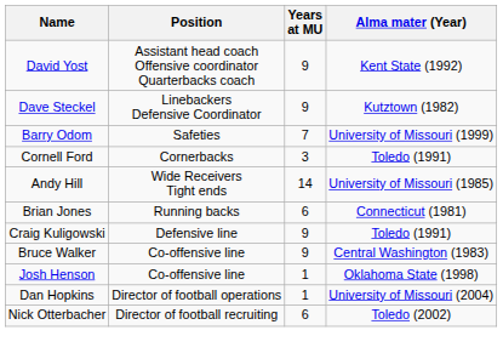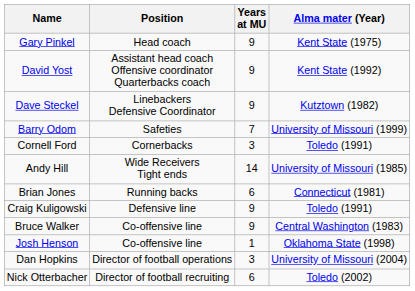+ row: Gary Pinkel | Head coach | 9 | Kent State (1975)
Dan Hopkins | Years at MU: 1 -> 3
